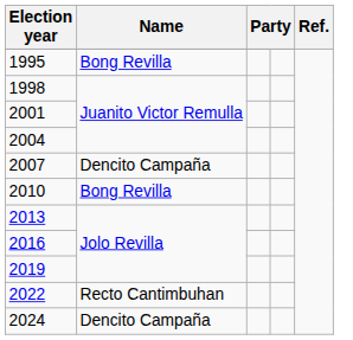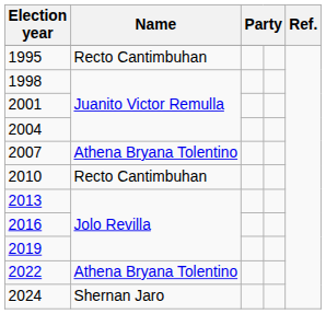1995 | Name: Bong Revilla -> Recto Cantimbuhan
2007 | Name: Dencito Campaña -> Athena Bryana Tolentino
2010 | Name: Bong Revilla -> Recto Cantimbuhan
2022 | Name: Recto Cantimbuhan -> Athena Bryana Tolentino
2024 | Name: Dencito Campaña -> Shernan Jaro
